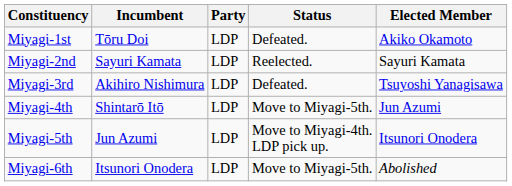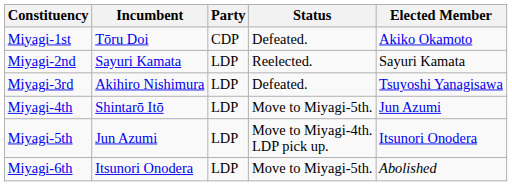Miyagi-1st | Party: LDP -> CDP
